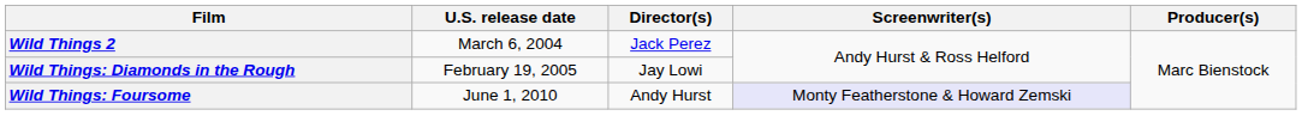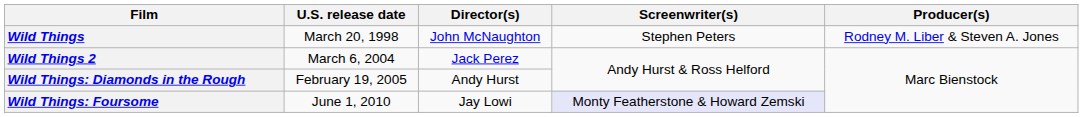+ row: Wild Things | March 20, 1998 | John McNaughton | Stephen Peters | Rodney M. Liber & Steven A. Jones
Wild Things: Diamonds in the Rough | Director(s): Jay Lowi -> Andy Hurst
Wild Things: Foursome | Director(s): Andy Hurst -> Jay Lowi
